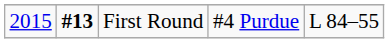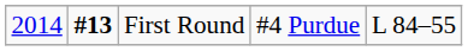First Round | column 1: 2015 -> 2014
